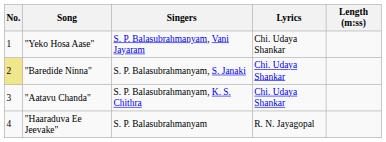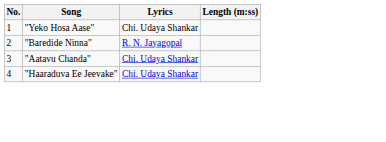- column: Singers | S. P. Balasubrahmanyam, Vani Jayaram | S. P. Balasubrahmanyam, S. Janaki | S. P. Balasubrahmanyam, K. S. Chithra | S. P. Balasubrahmanyam
"Baredide Ninna" | No.: khaki background -> no background
"Baredide Ninna" | Lyrics: Chi. Udaya Shankar -> R. N. Jayagopal
"Haaraduva Ee Jeevake" | Lyrics: R. N. Jayagopal -> Chi. Udaya Shankar
